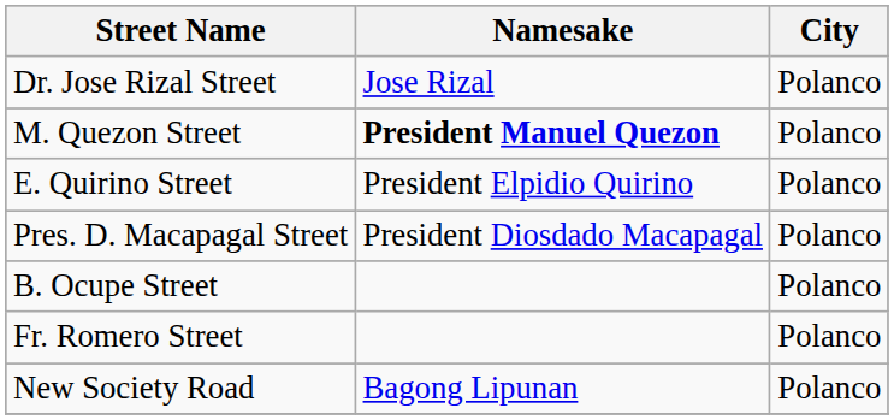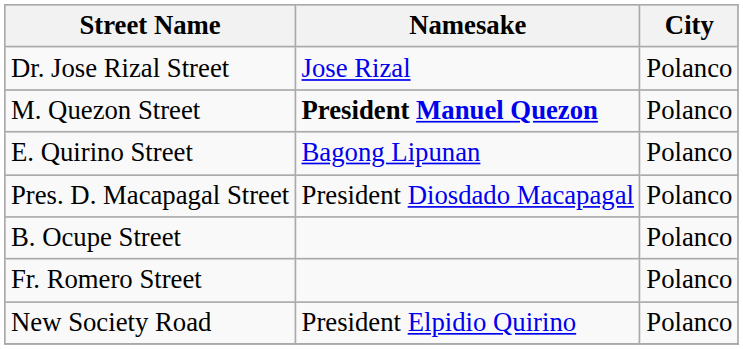E. Quirino Street | Namesake: President Elpidio Quirino -> Bagong Lipunan
New Society Road | Namesake: Bagong Lipunan -> President Elpidio Quirino
